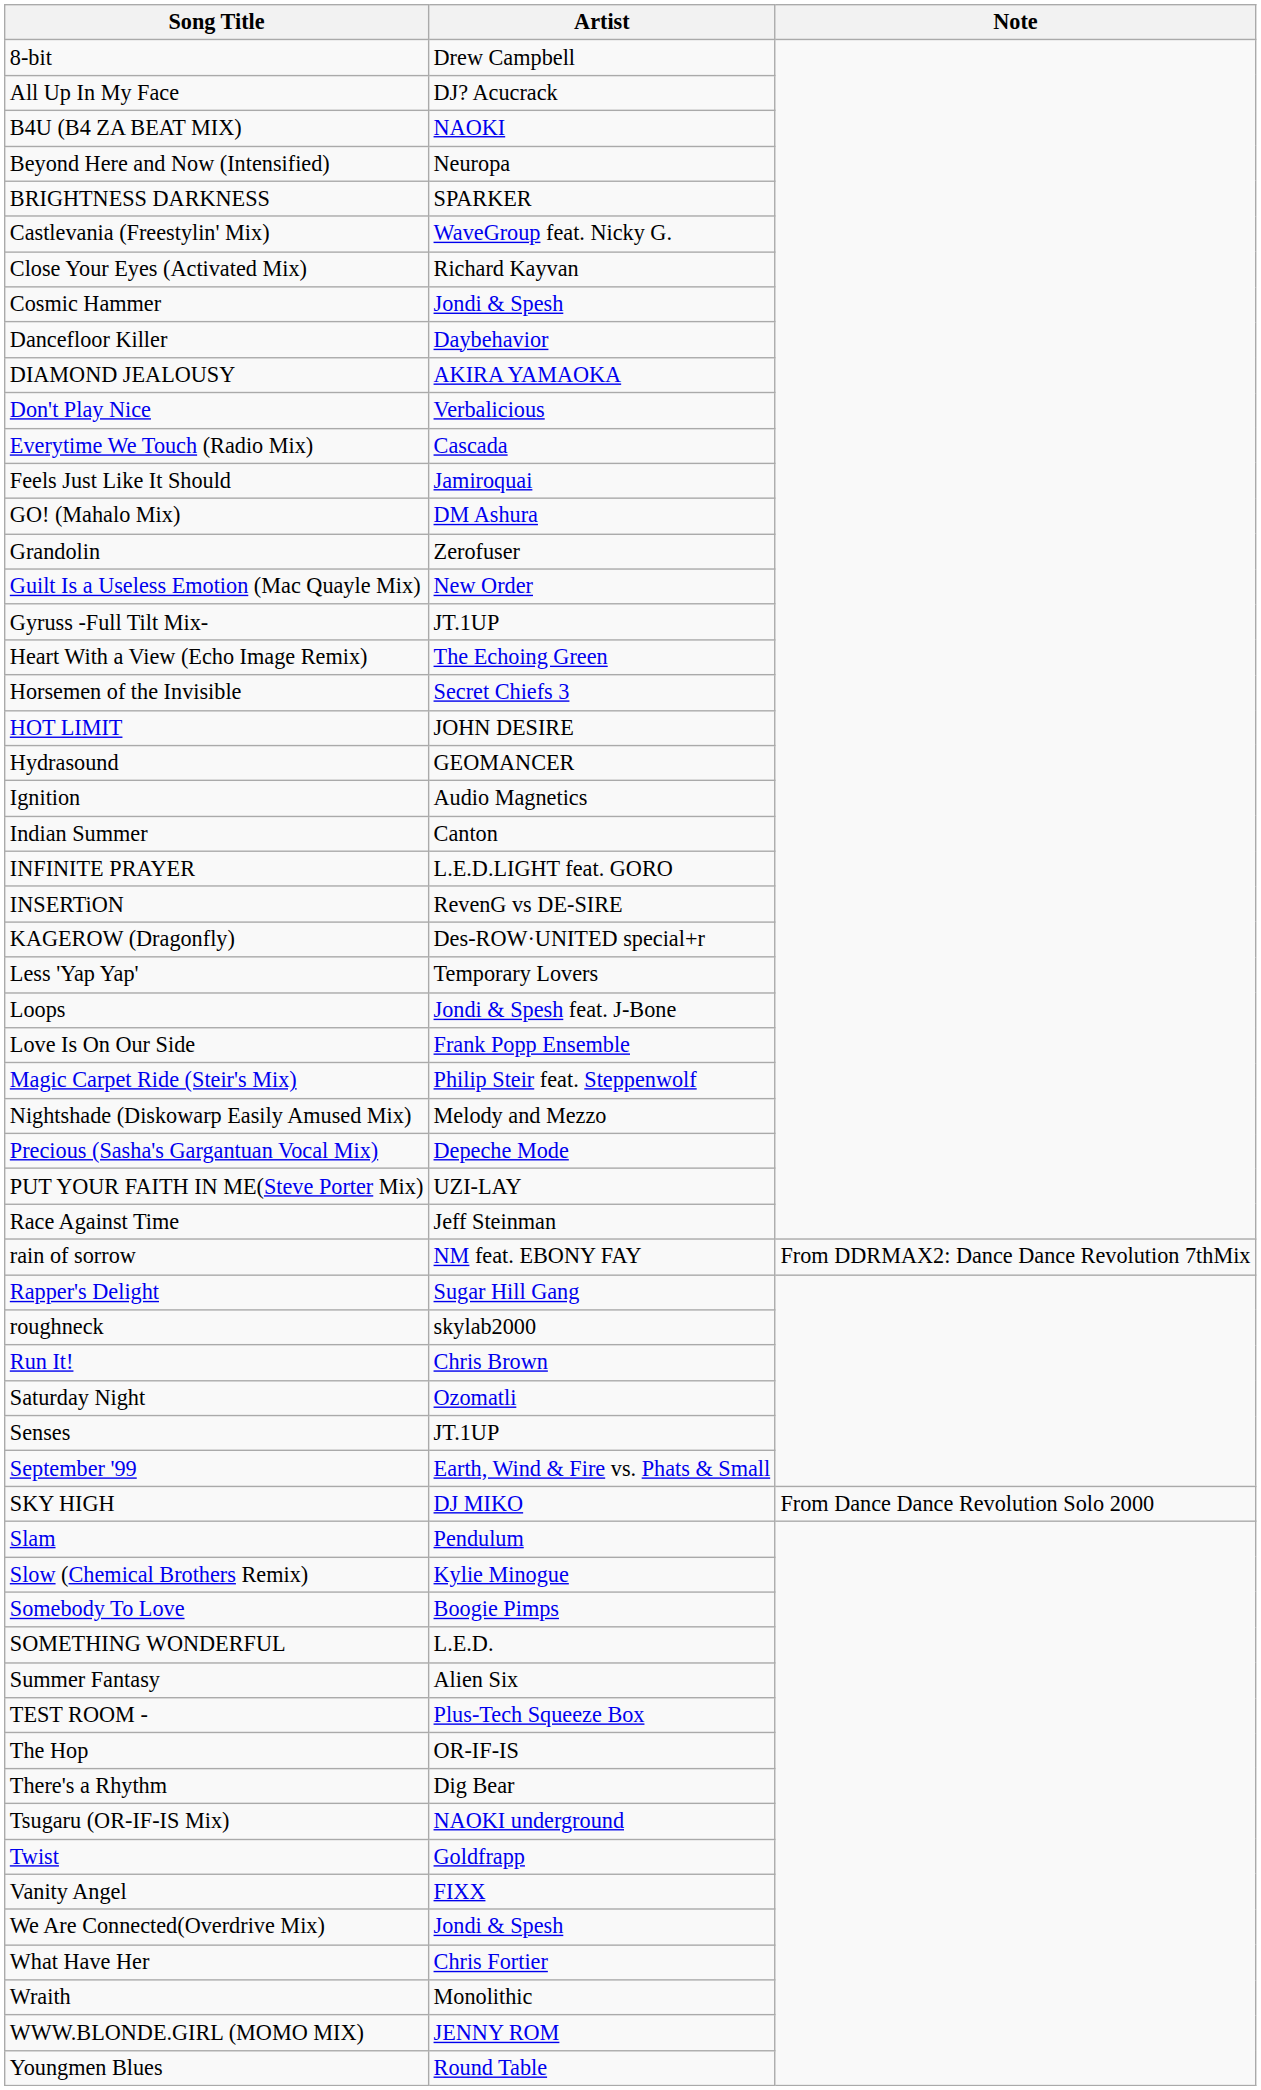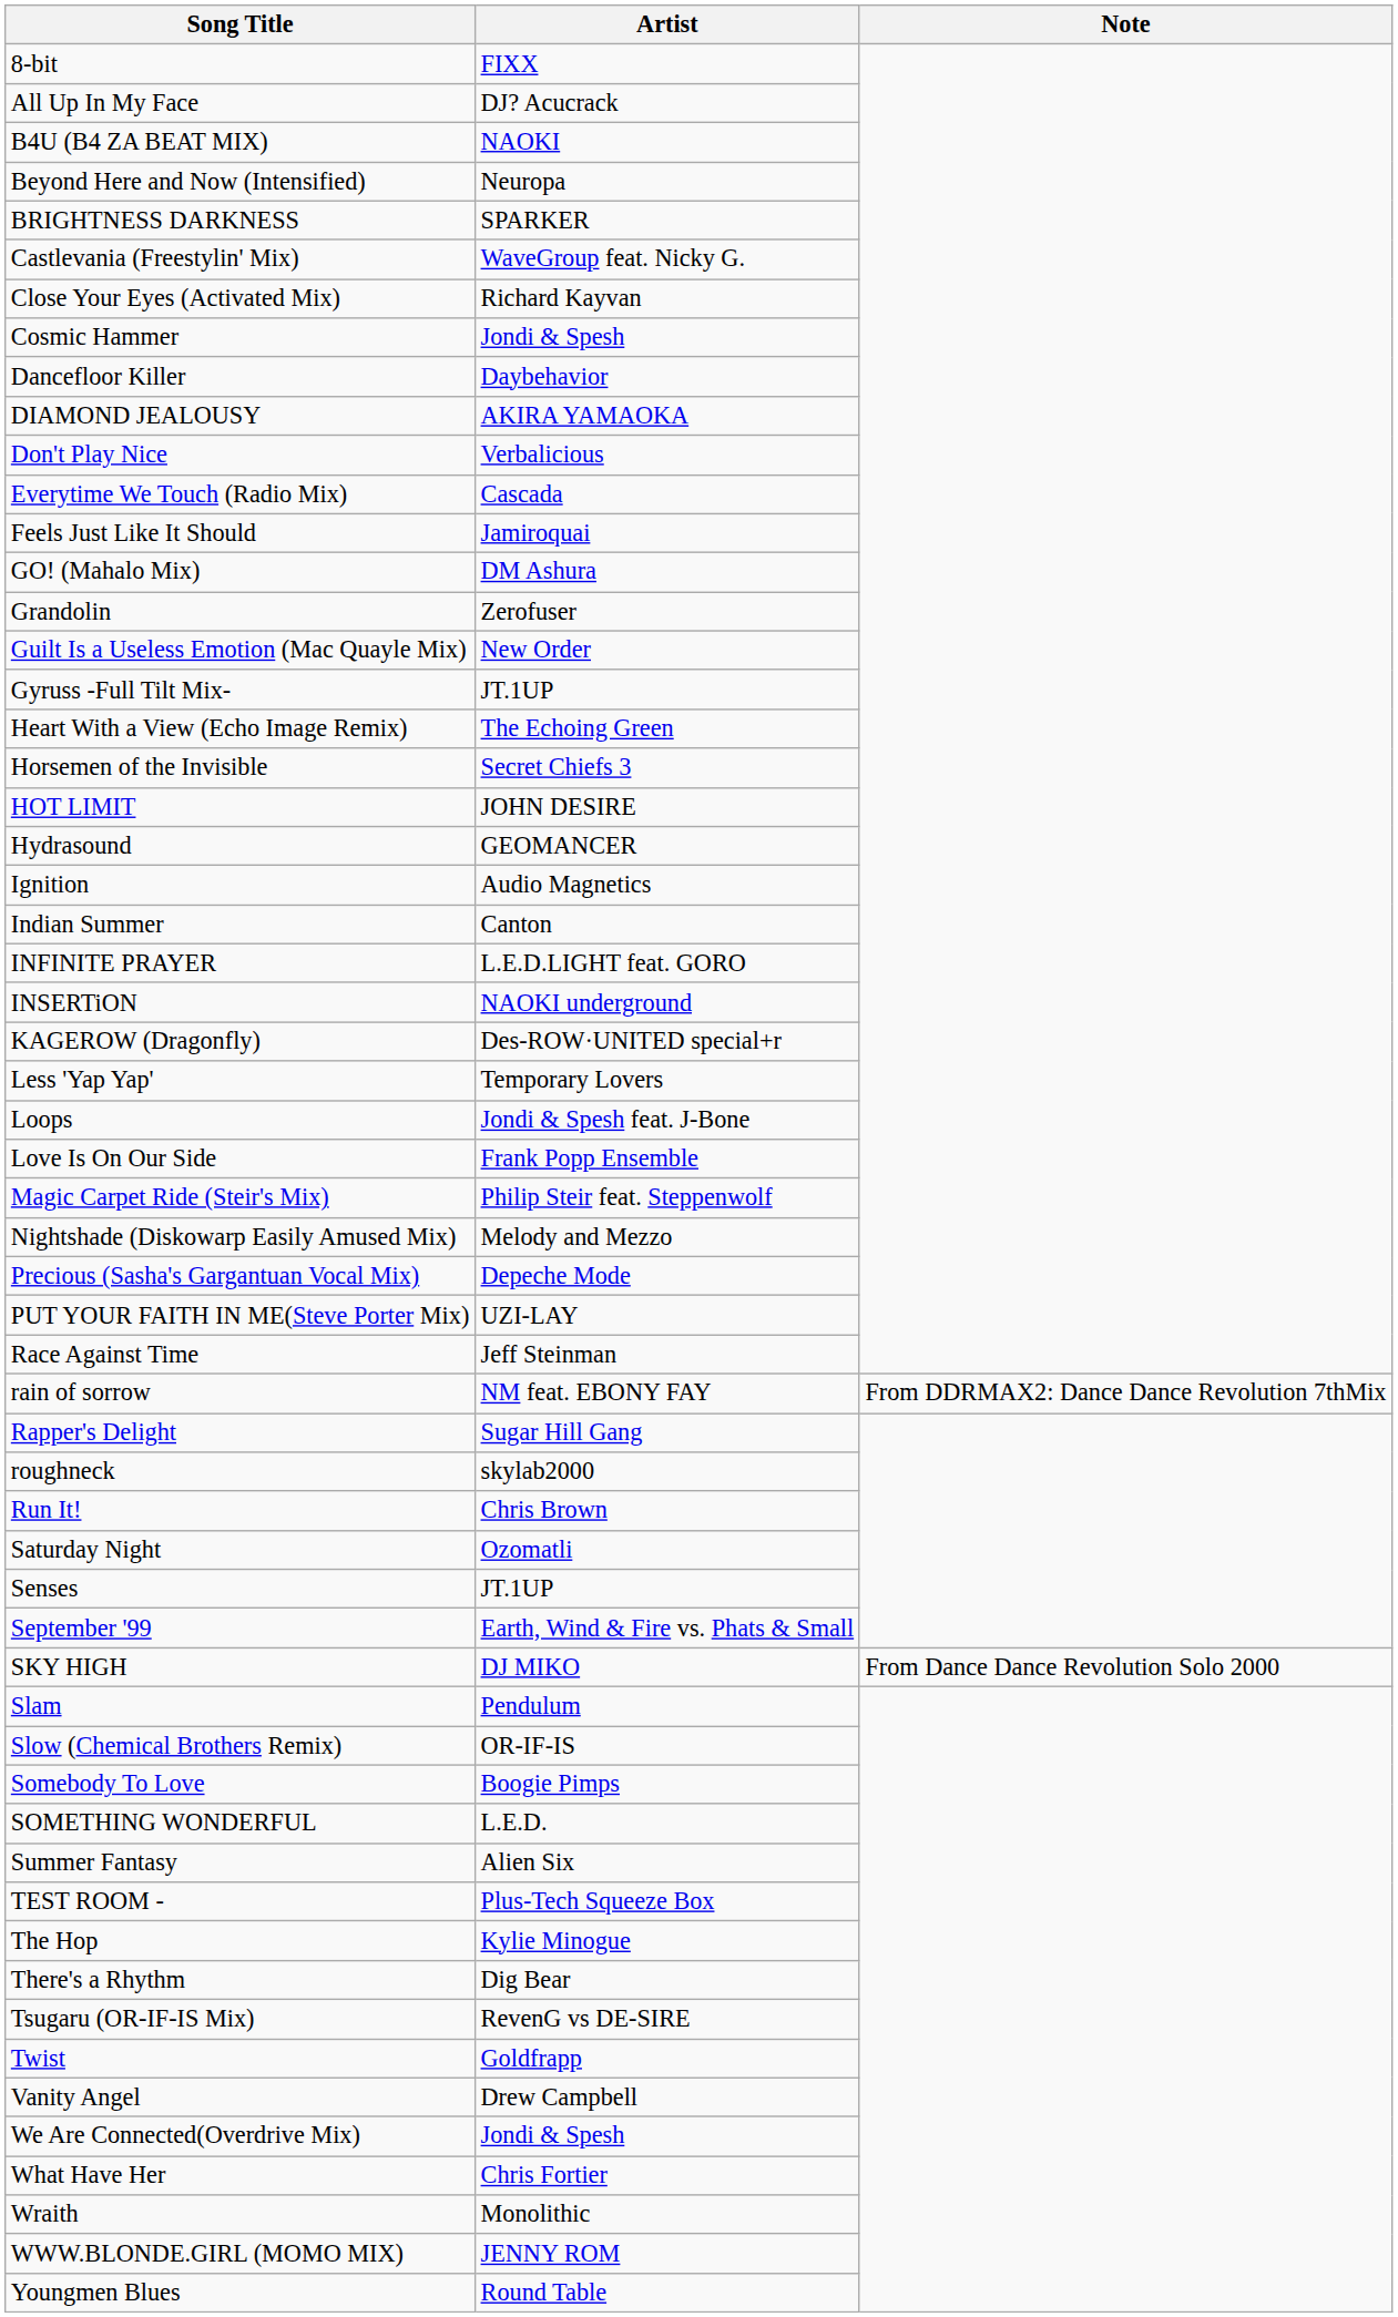8-bit | Artist: Drew Campbell -> FIXX
INSERTiON | Artist: RevenG vs DE-SIRE -> NAOKI underground
Slow (Chemical Brothers Remix) | Artist: Kylie Minogue -> OR-IF-IS
The Hop | Artist: OR-IF-IS -> Kylie Minogue
Tsugaru (OR-IF-IS Mix) | Artist: NAOKI underground -> RevenG vs DE-SIRE
Vanity Angel | Artist: FIXX -> Drew Campbell
